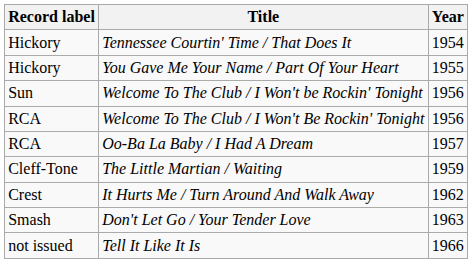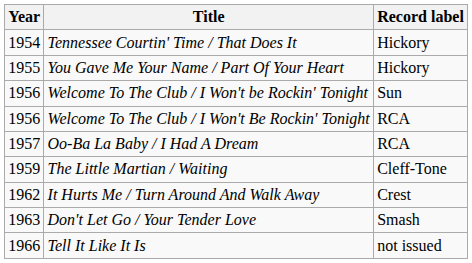columns swapped: Year <-> Record label
